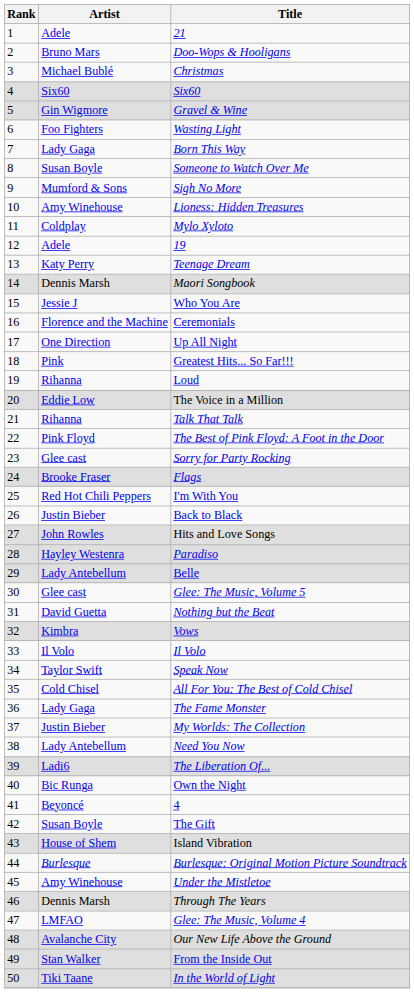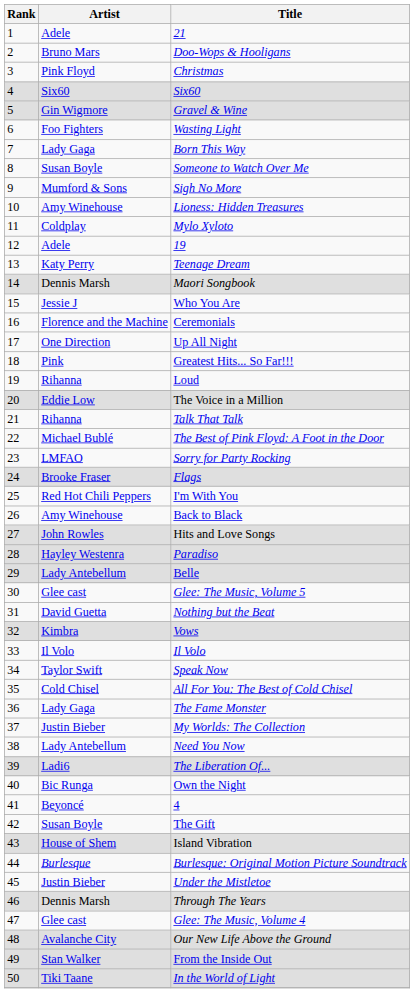Christmas | Artist: Michael Bublé -> Pink Floyd
The Best of Pink Floyd: A Foot in the Door | Artist: Pink Floyd -> Michael Bublé
Sorry for Party Rocking | Artist: Glee cast -> LMFAO
Back to Black | Artist: Justin Bieber -> Amy Winehouse
Under the Mistletoe | Artist: Amy Winehouse -> Justin Bieber
Glee: The Music, Volume 4 | Artist: LMFAO -> Glee cast
